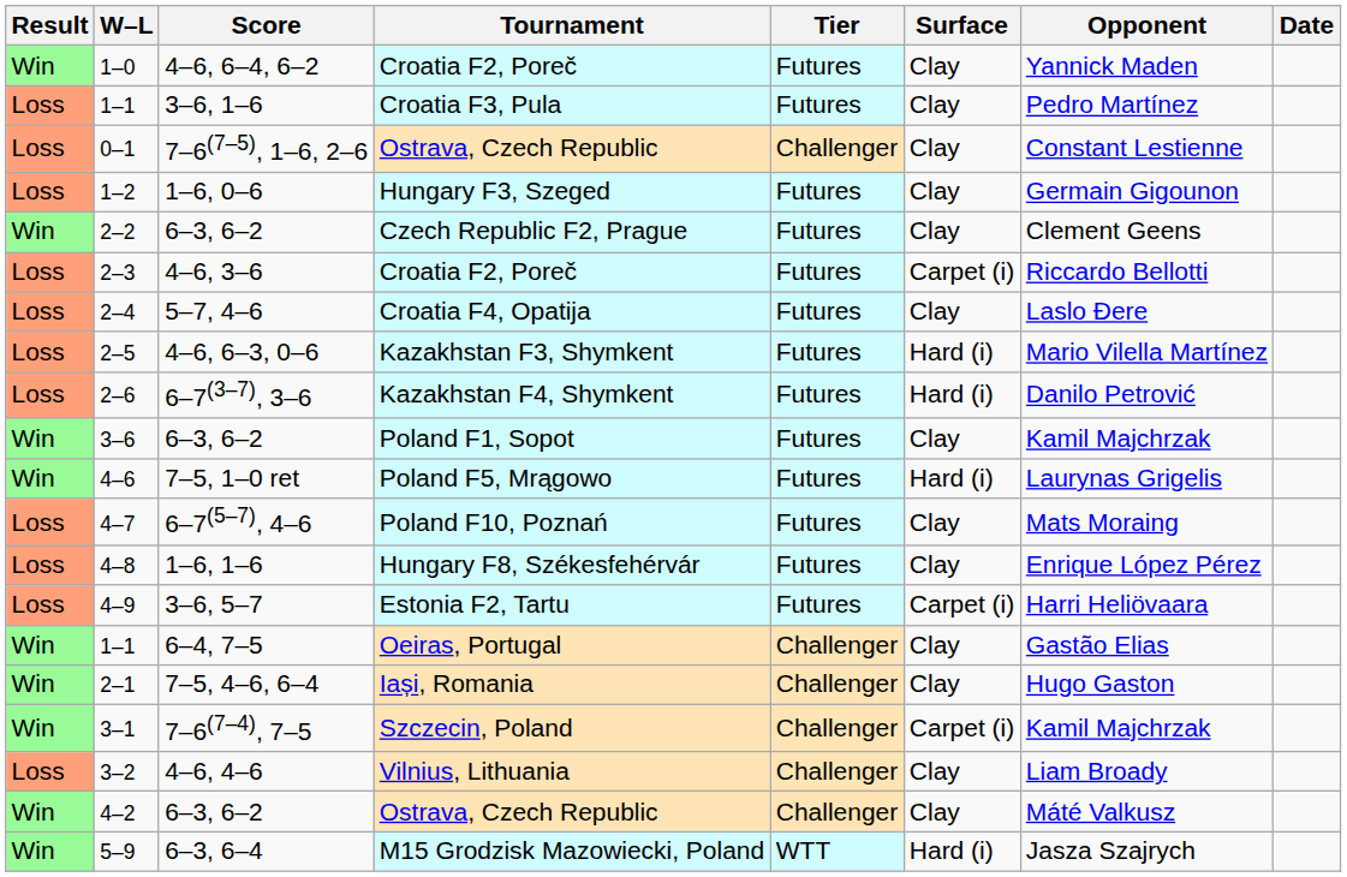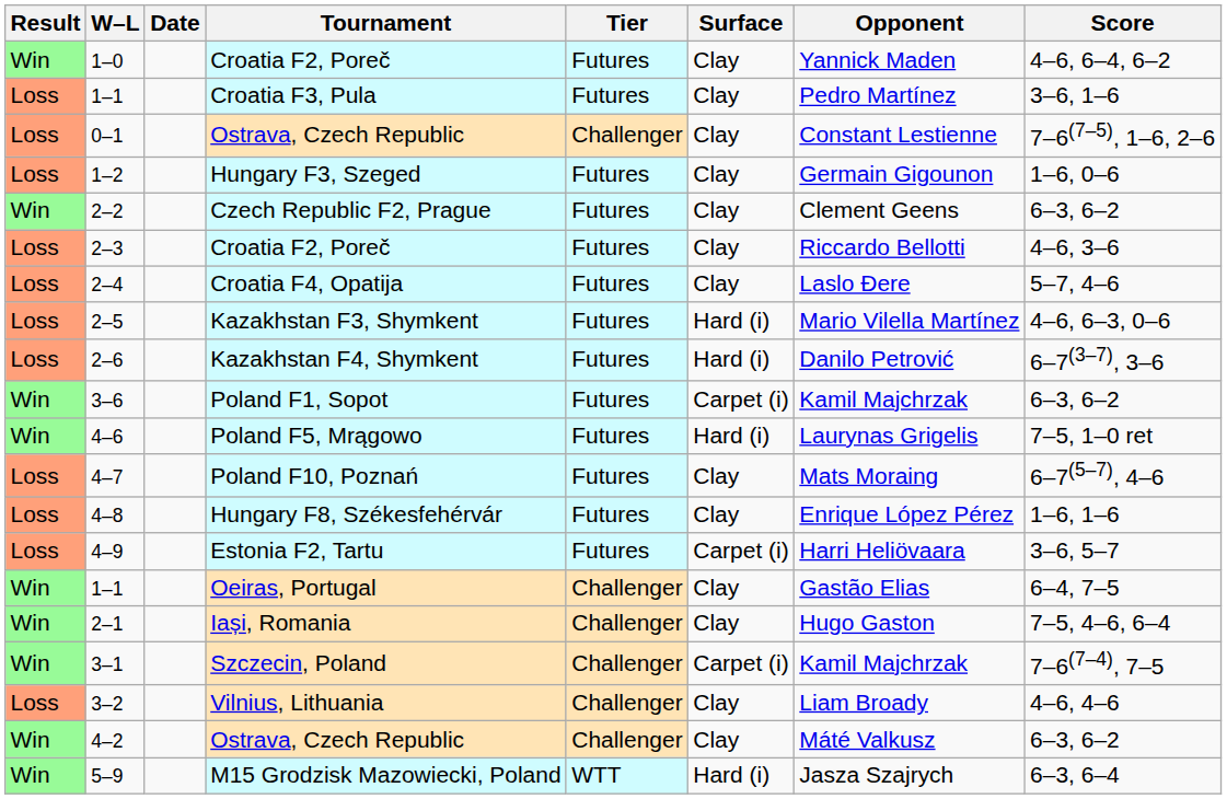columns swapped: Date <-> Score
2–3 / Croatia F2, Poreč | Surface: Carpet (i) -> Clay
Poland F1, Sopot | Surface: Clay -> Carpet (i)
